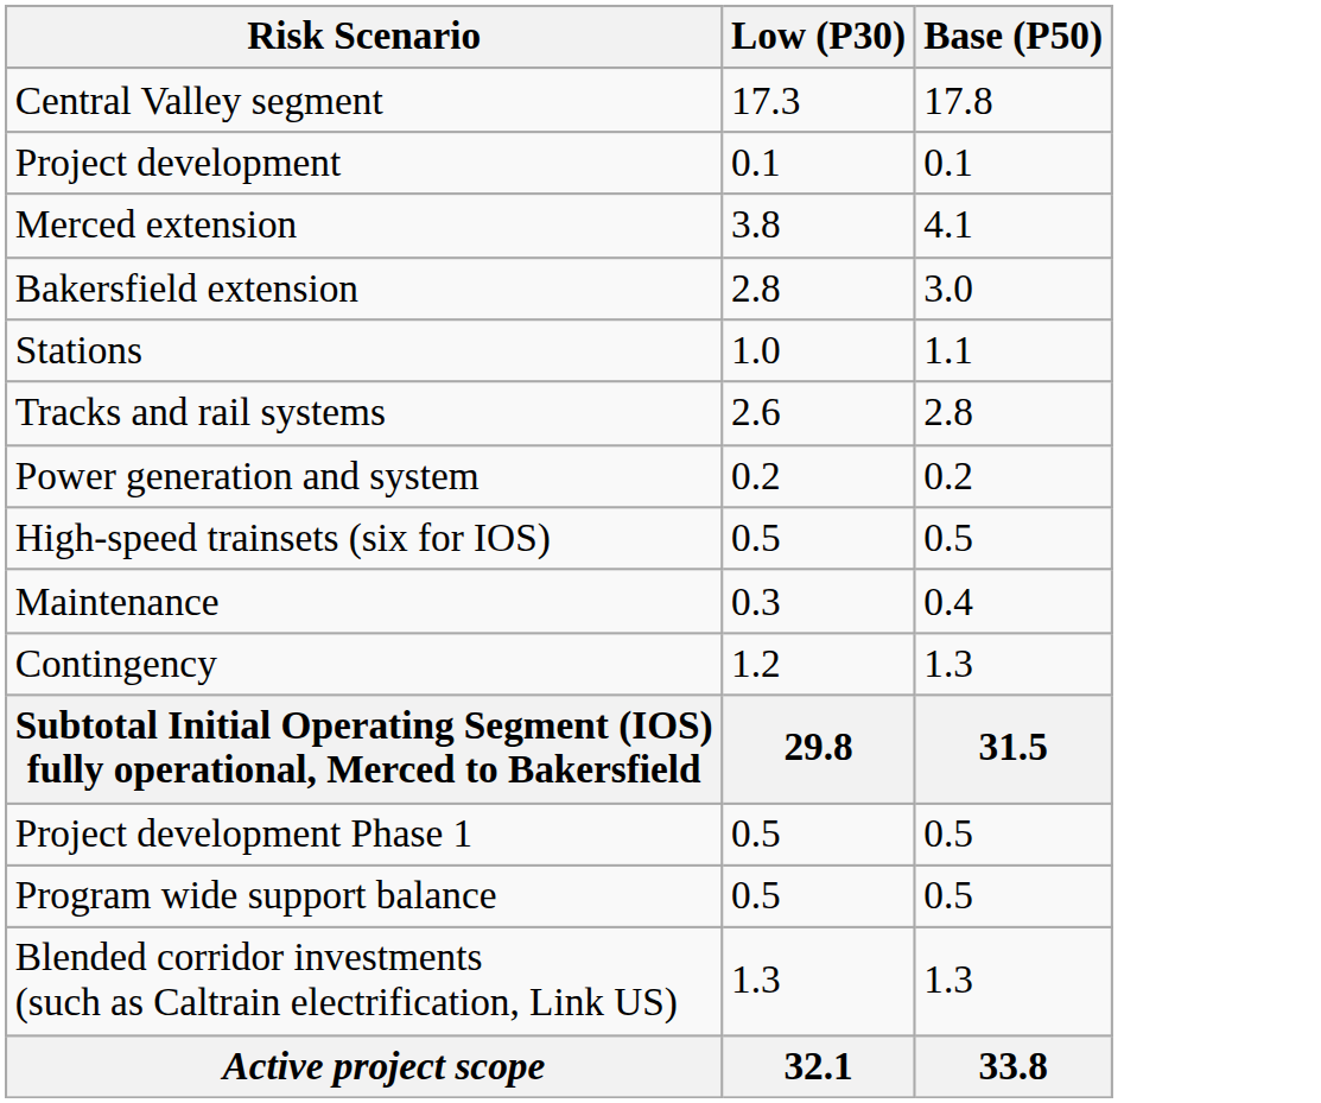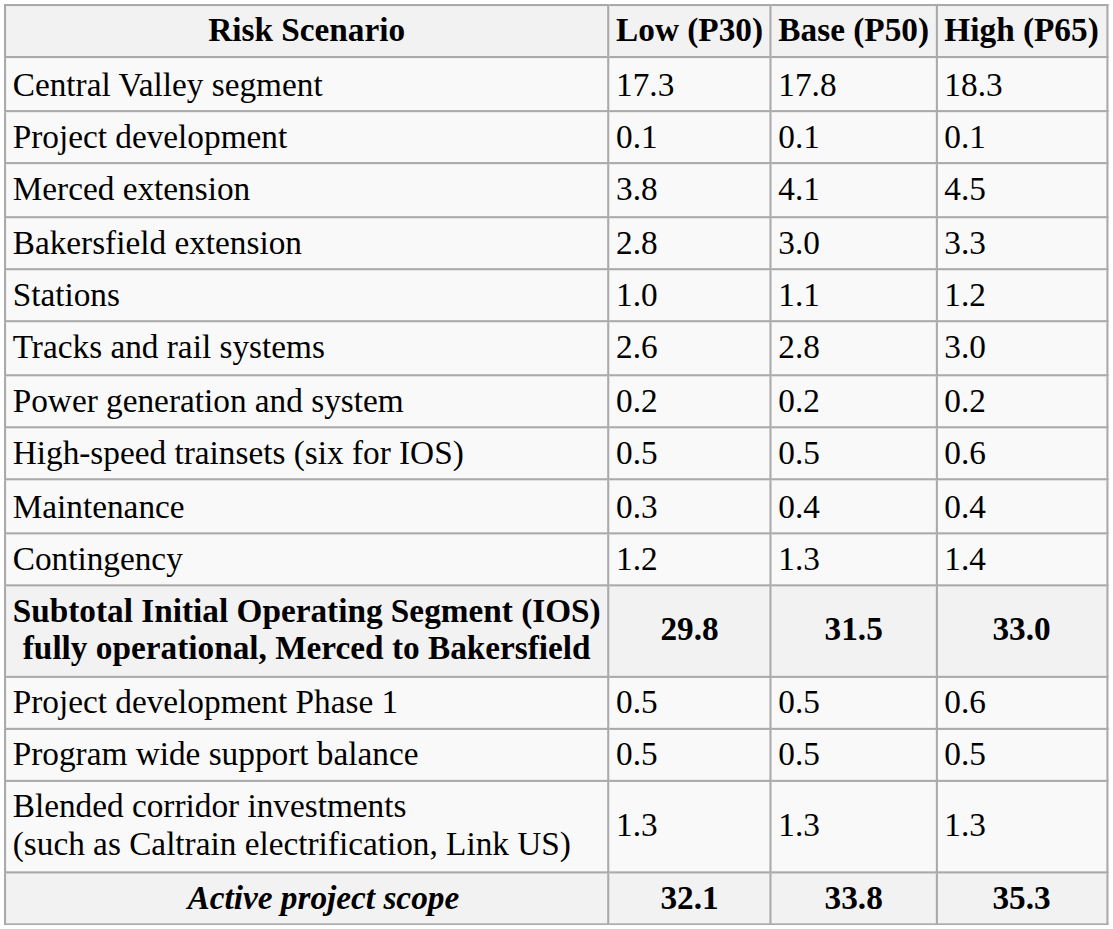+ column: High (P65) | 18.3 | 0.1 | 4.5 | 3.3 | 1.2 | 3.0 | 0.2 | 0.6 | 0.4 | 1.4 | 33.0 | 0.6 | 0.5 | 1.3 | 35.3
